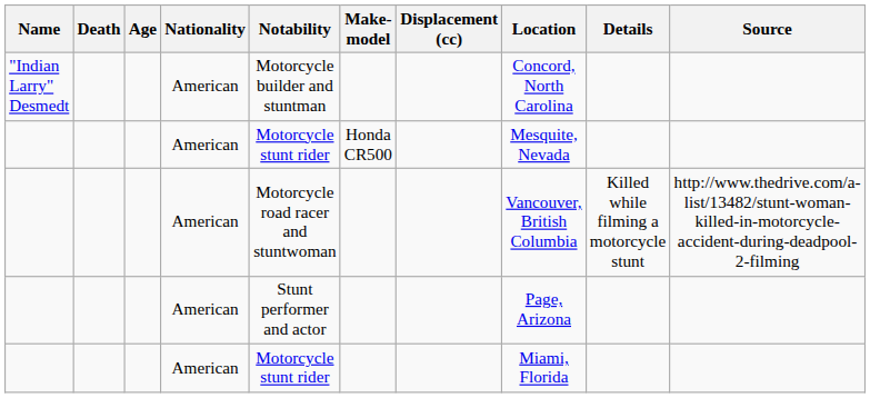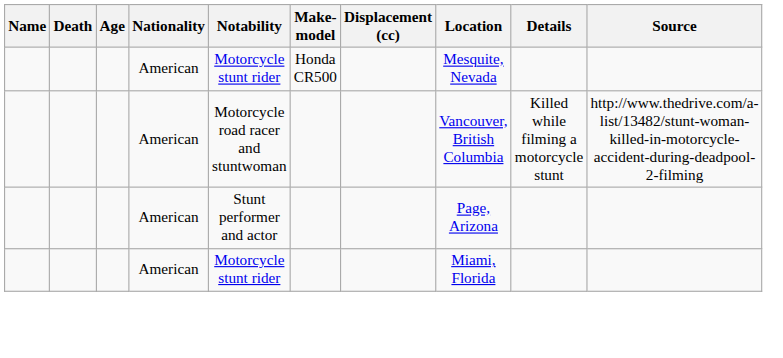- row: "Indian Larry" Desmedt | American | Motorcycle builder and stuntman | Concord, North Carolina
